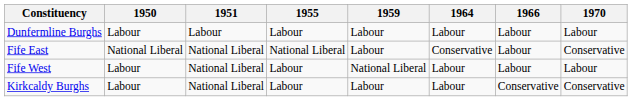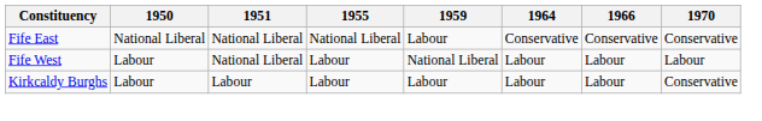- row: Dunfermline Burghs | Labour | Labour | Labour | Labour | Labour | Labour | Labour
Fife East | 1966: Labour -> Conservative
Kirkcaldy Burghs | 1951: National Liberal -> Labour
Kirkcaldy Burghs | 1966: Conservative -> Labour
